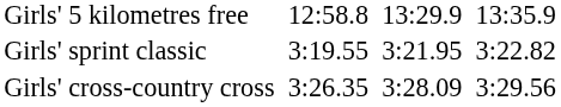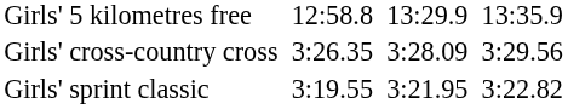rows swapped: Girls' sprint classic <-> Girls' cross-country cross
